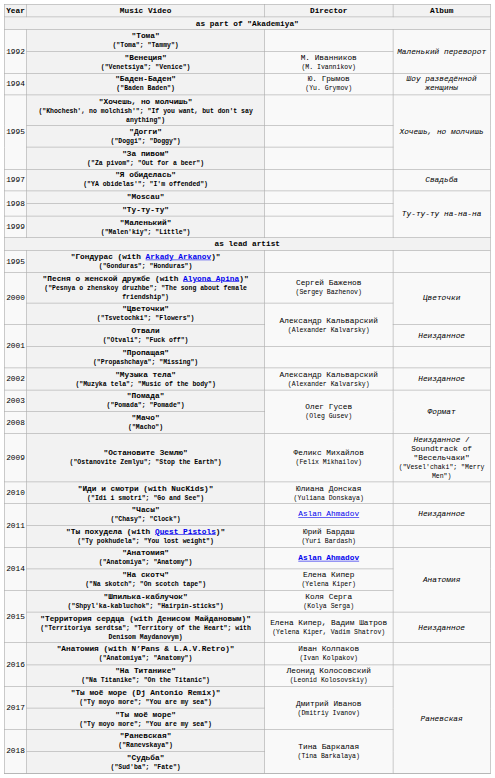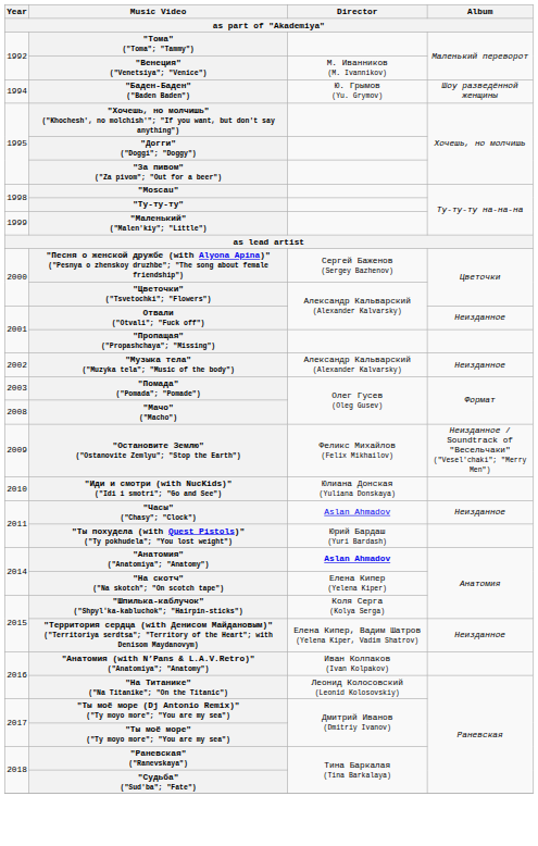- row: 1997 | "Я обиделась" ("YA obidelas'"; "I'm offended") | Свадьба
- row: 1995 | "Гондурас (with Arkady Arkanov)" ("Gonduras"; "Honduras")
